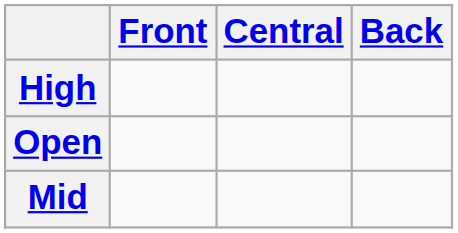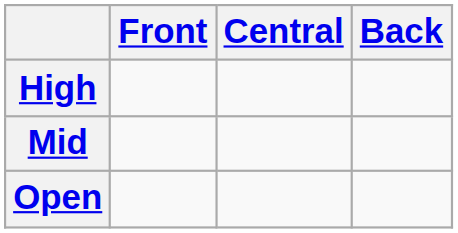rows swapped: Mid <-> Open
